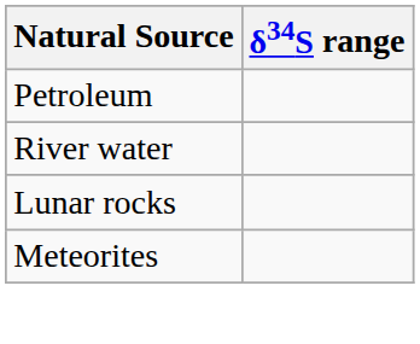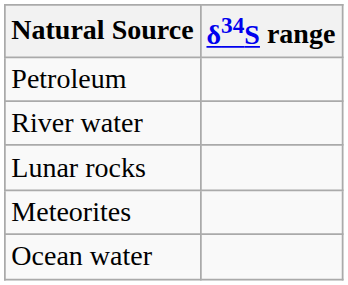+ row: Ocean water
